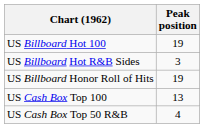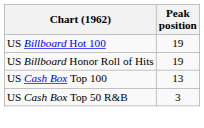- row: US Billboard Hot R&B Sides | 3
US Cash Box Top 50 R&B | Peak position: 4 -> 3
